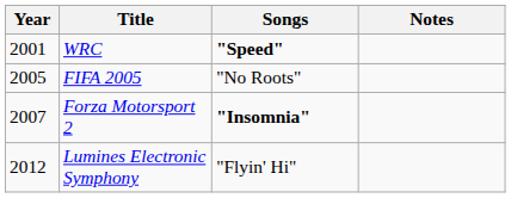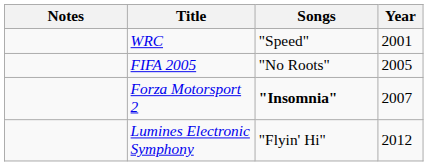columns swapped: Year <-> Notes
WRC | Songs: bold -> normal
